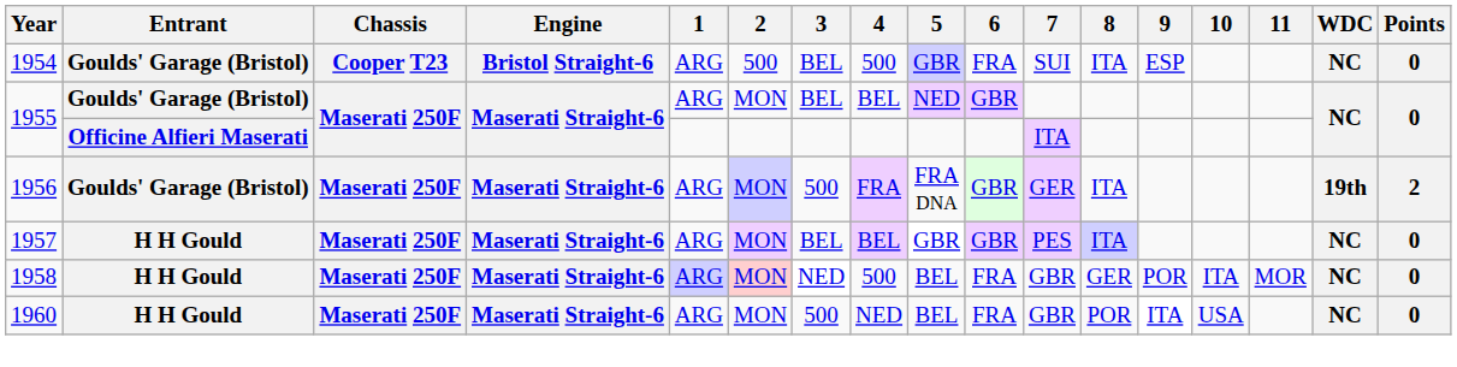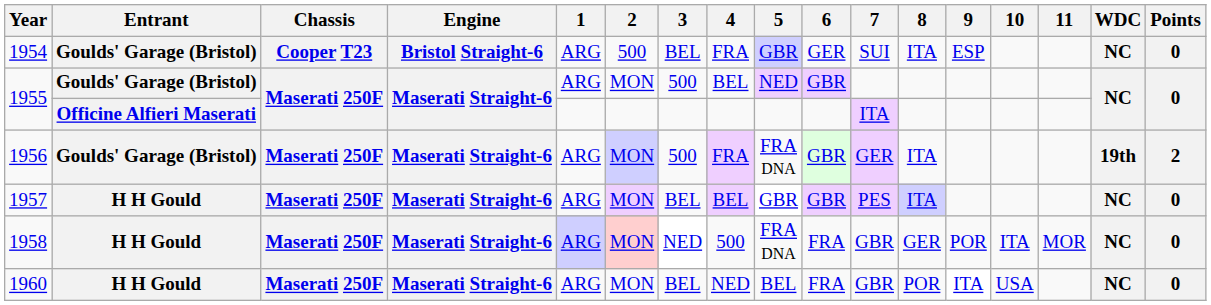1954 | 4: 500 -> FRA
1954 | 6: FRA -> GER
1955 / Goulds' Garage (Bristol) | 3: BEL -> 500
1958 | 5: BEL -> FRA DNA
1960 | 3: 500 -> BEL
